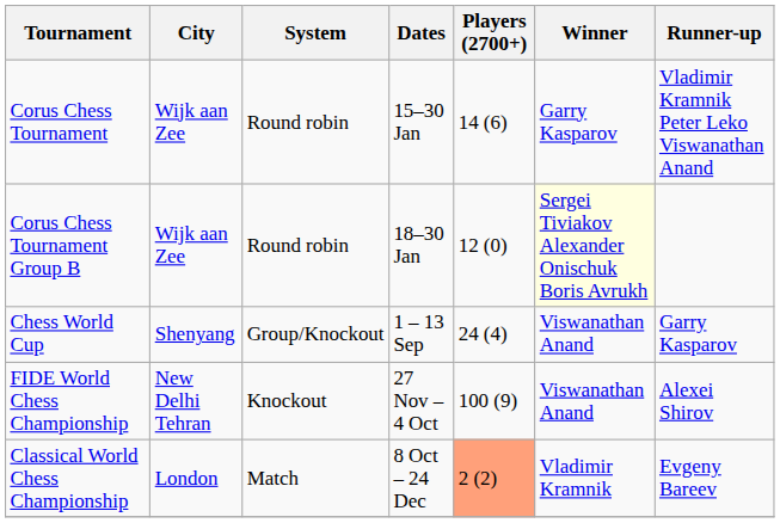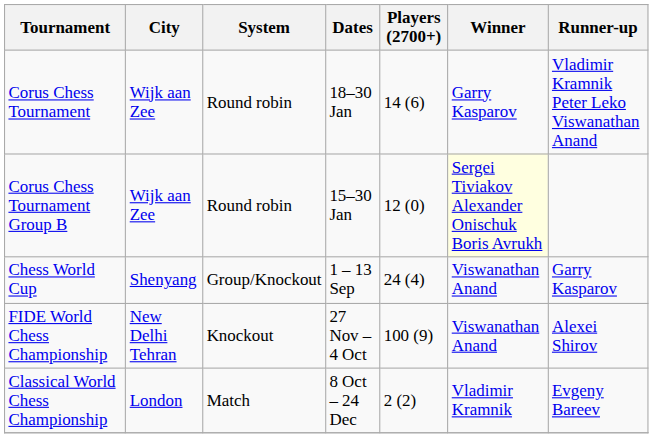Corus Chess Tournament | Dates: 15–30 Jan -> 18–30 Jan
Corus Chess Tournament Group B | Dates: 18–30 Jan -> 15–30 Jan
Classical World Chess Championship | Players (2700+): lightsalmon background -> no background
